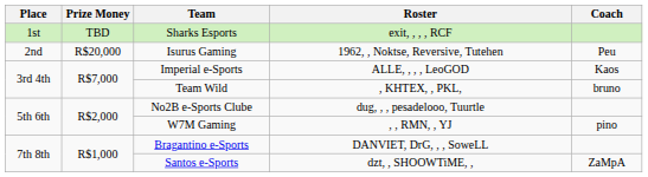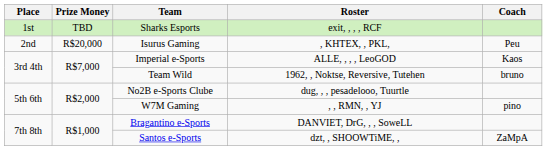Isurus Gaming | Roster: 1962, , Noktse, Reversive, Tutehen -> , KHTEX, , PKL,
Team Wild | Roster: , KHTEX, , PKL, -> 1962, , Noktse, Reversive, Tutehen
